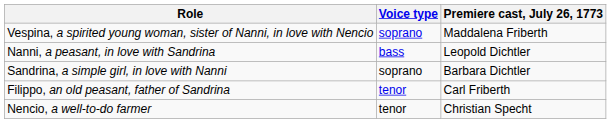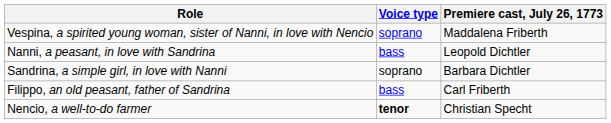Filippo, an old peasant, father of Sandrina | Voice type: tenor -> bass
Nencio, a well-to-do farmer | Voice type: normal -> bold
